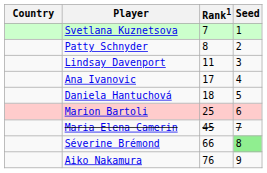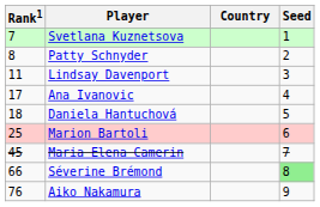columns swapped: Country <-> Rank1
